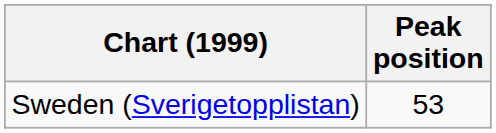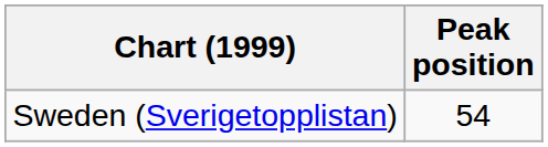Sweden (Sverigetopplistan) | Peak position: 53 -> 54
